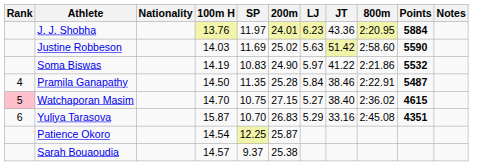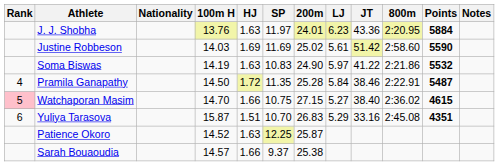+ column: HJ | 1.63 | 1.69 | 1.63 | 1.72 | 1.66 | 1.51 | 1.63 | 1.66
Justine Robbeson | LJ: 5.63 -> 5.61
Patience Okoro | 100m H: 14.54 -> 14.52
